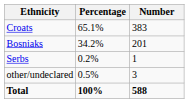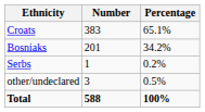columns swapped: Number <-> Percentage
